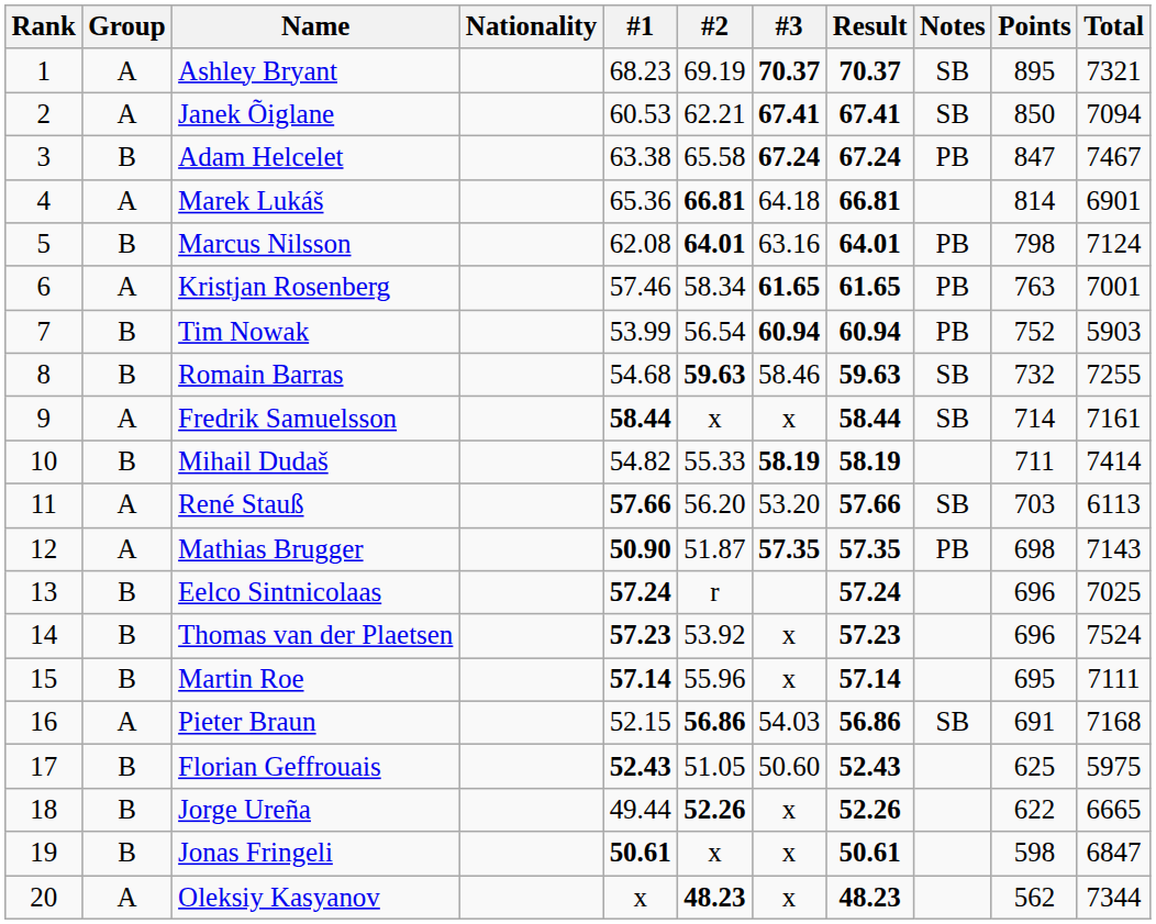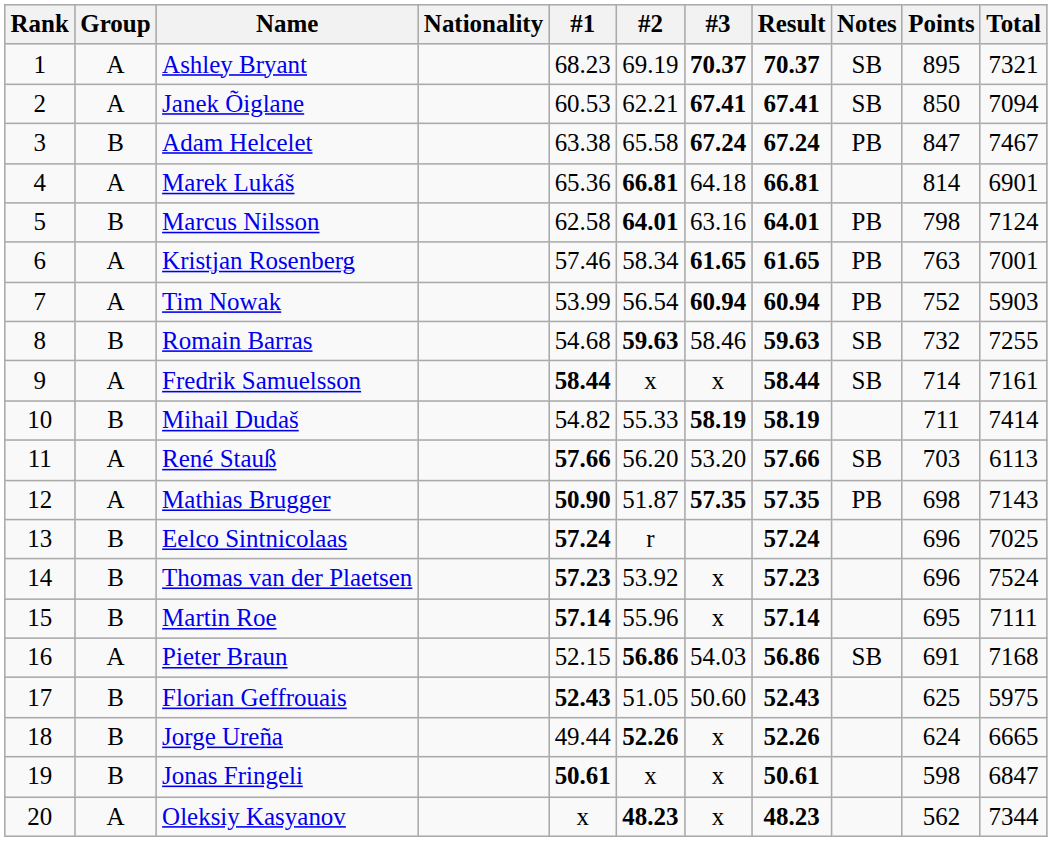Marcus Nilsson | #1: 62.08 -> 62.58
Tim Nowak | Group: B -> A
Jorge Ureña | Points: 622 -> 624
